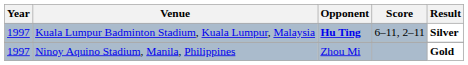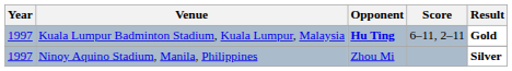Kuala Lumpur Badminton Stadium, Kuala Lumpur, Malaysia | Result: Silver -> Gold
Ninoy Aquino Stadium, Manila, Philippines | Result: Gold -> Silver
